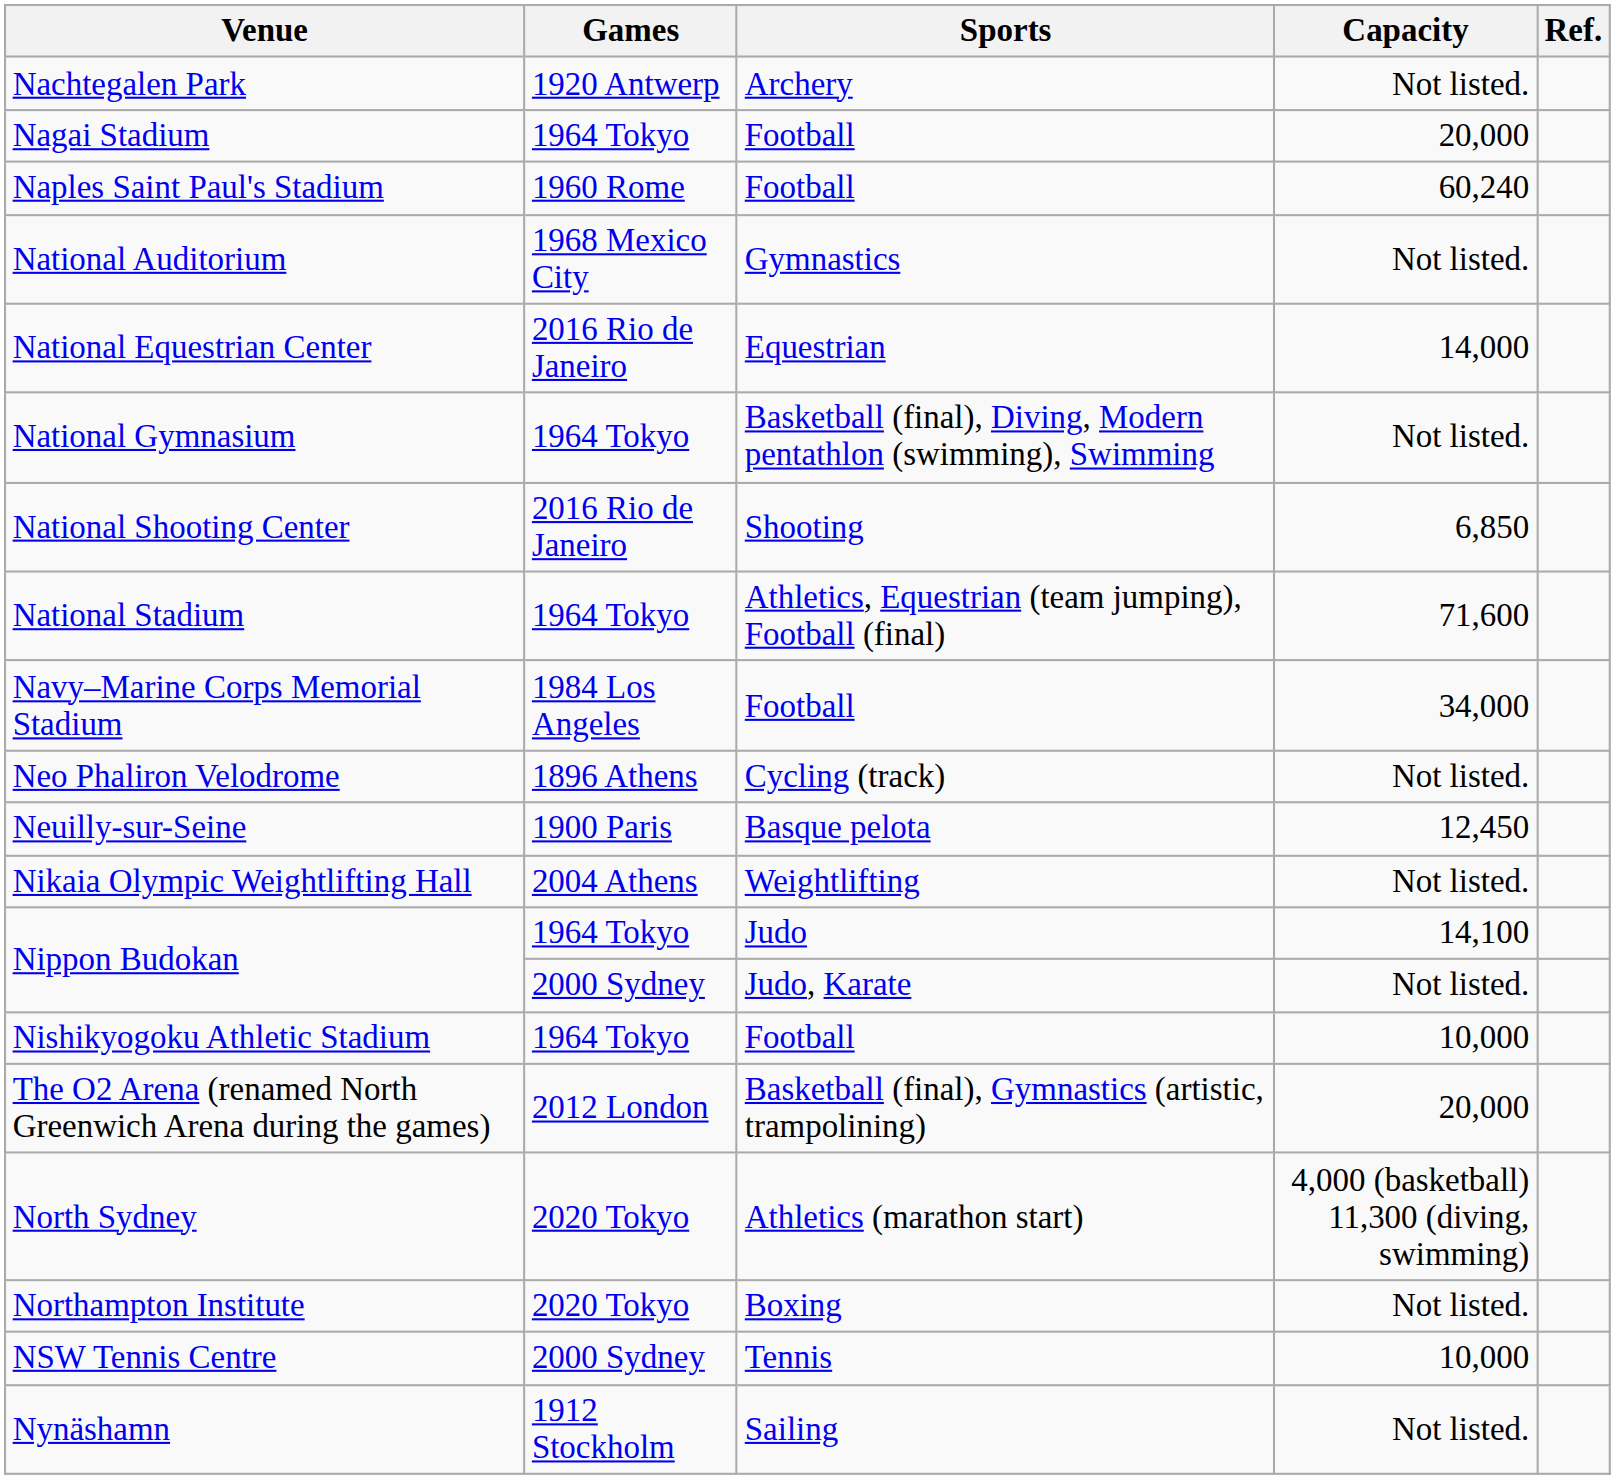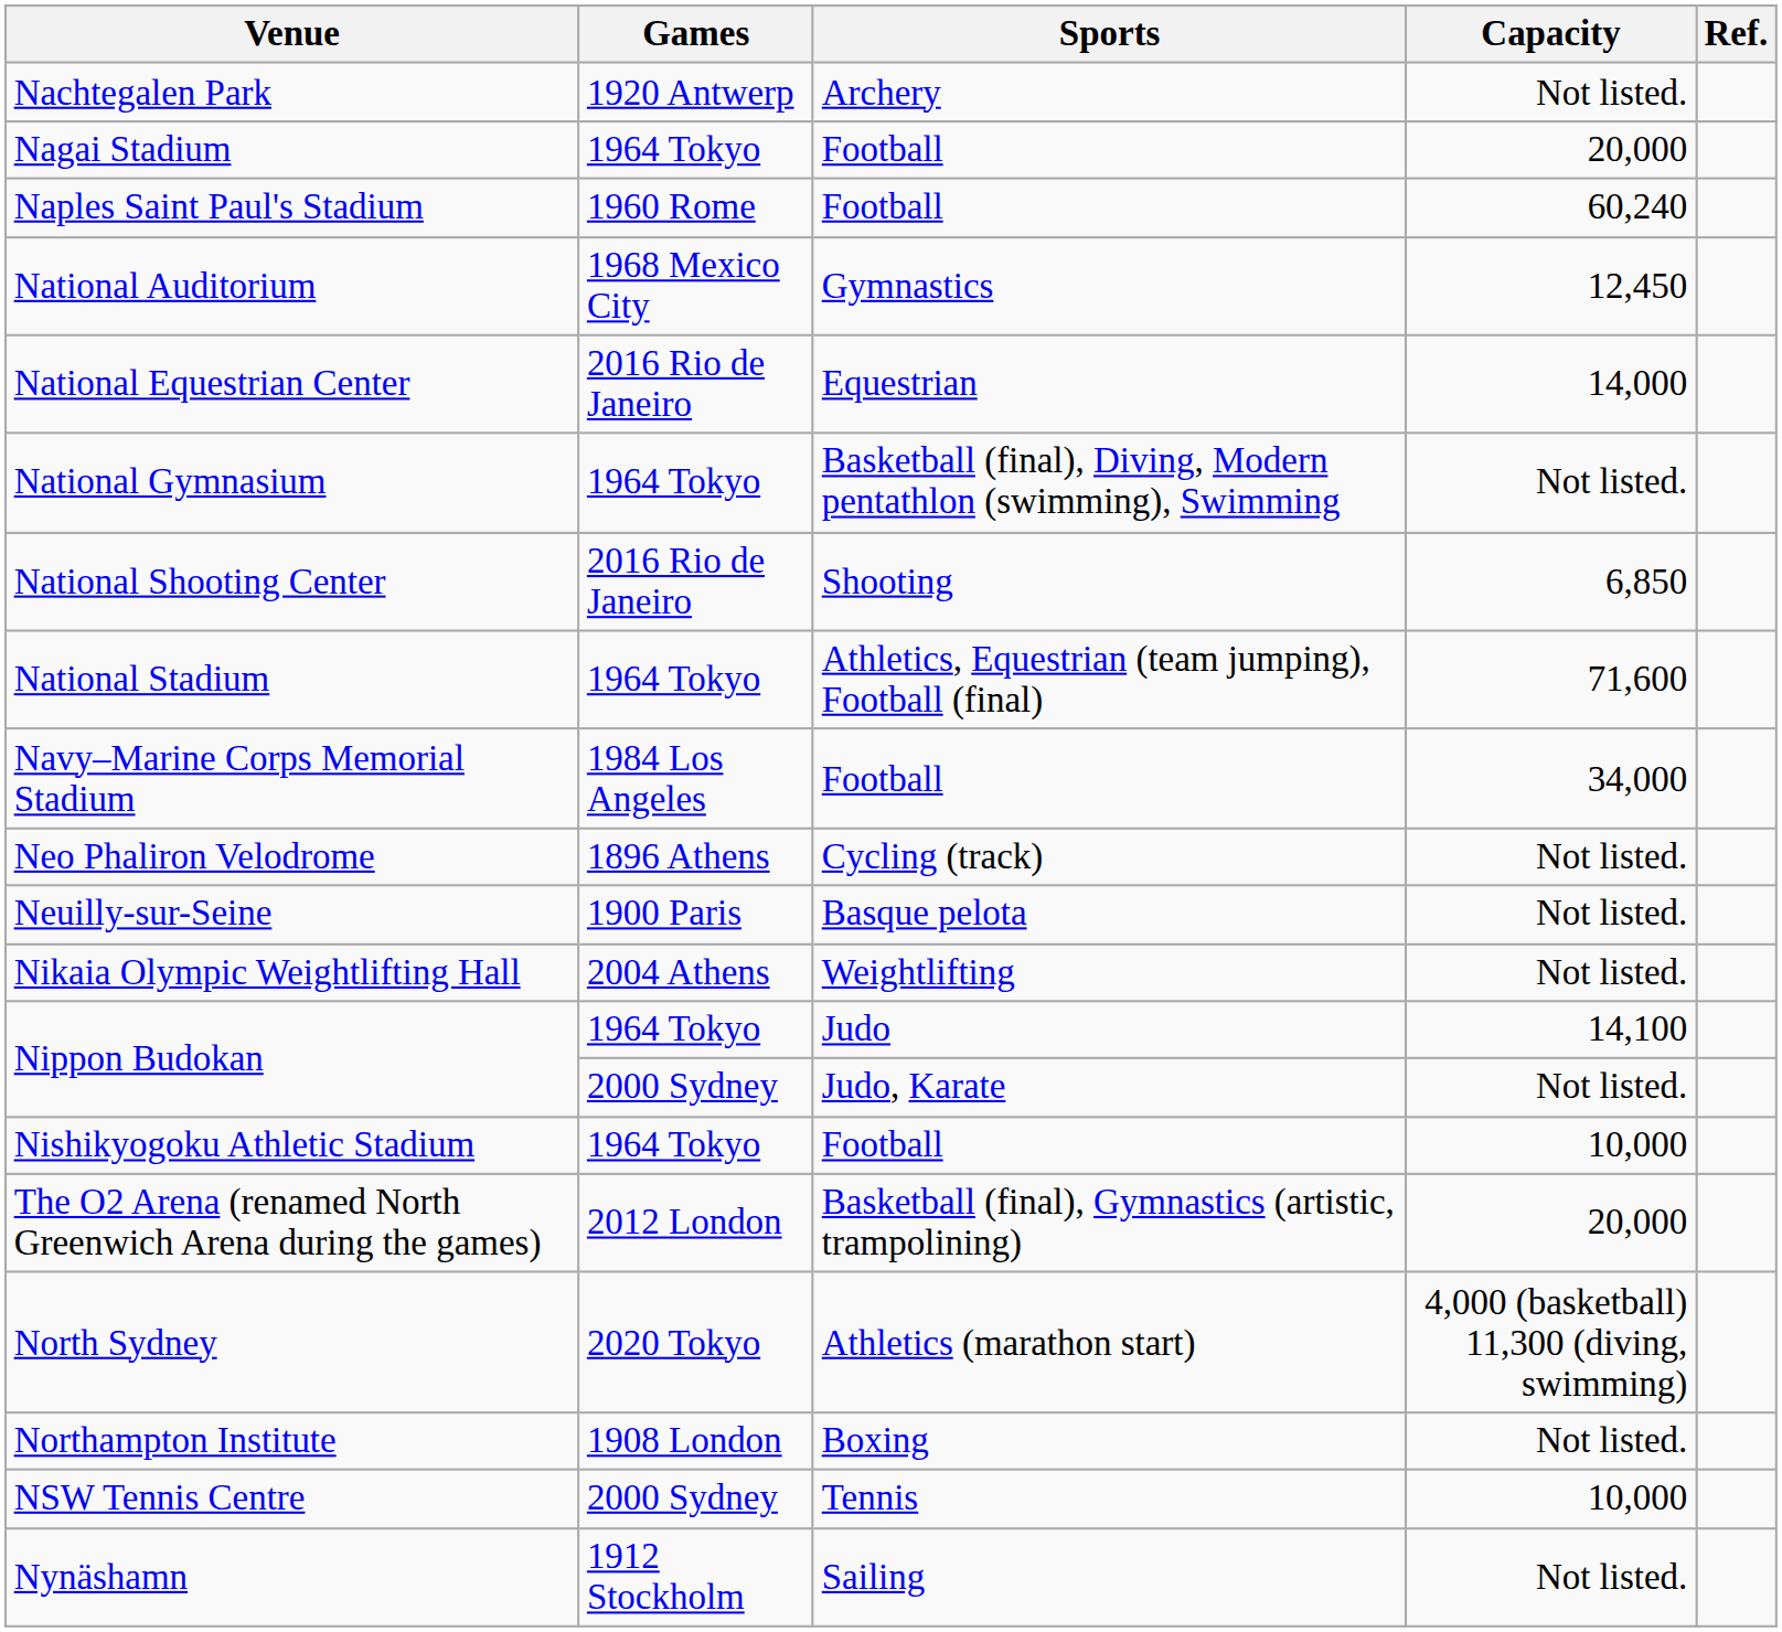National Auditorium | Capacity: Not listed. -> 12,450
Neuilly-sur-Seine | Capacity: 12,450 -> Not listed.
Northampton Institute | Games: 2020 Tokyo -> 1908 London
